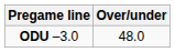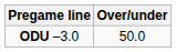ODU –3.0 | Over/under: 48.0 -> 50.0
